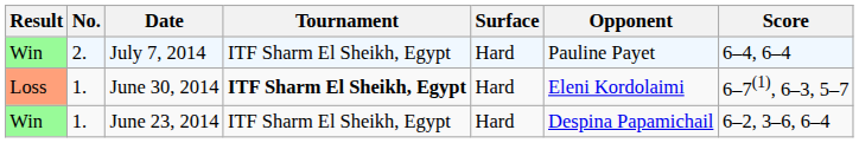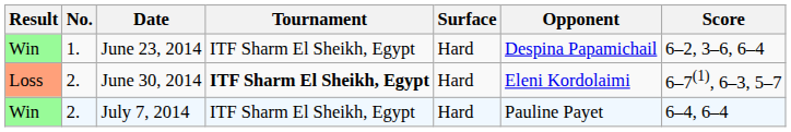rows swapped: June 23, 2014 <-> July 7, 2014
June 30, 2014 | No.: 1. -> 2.
